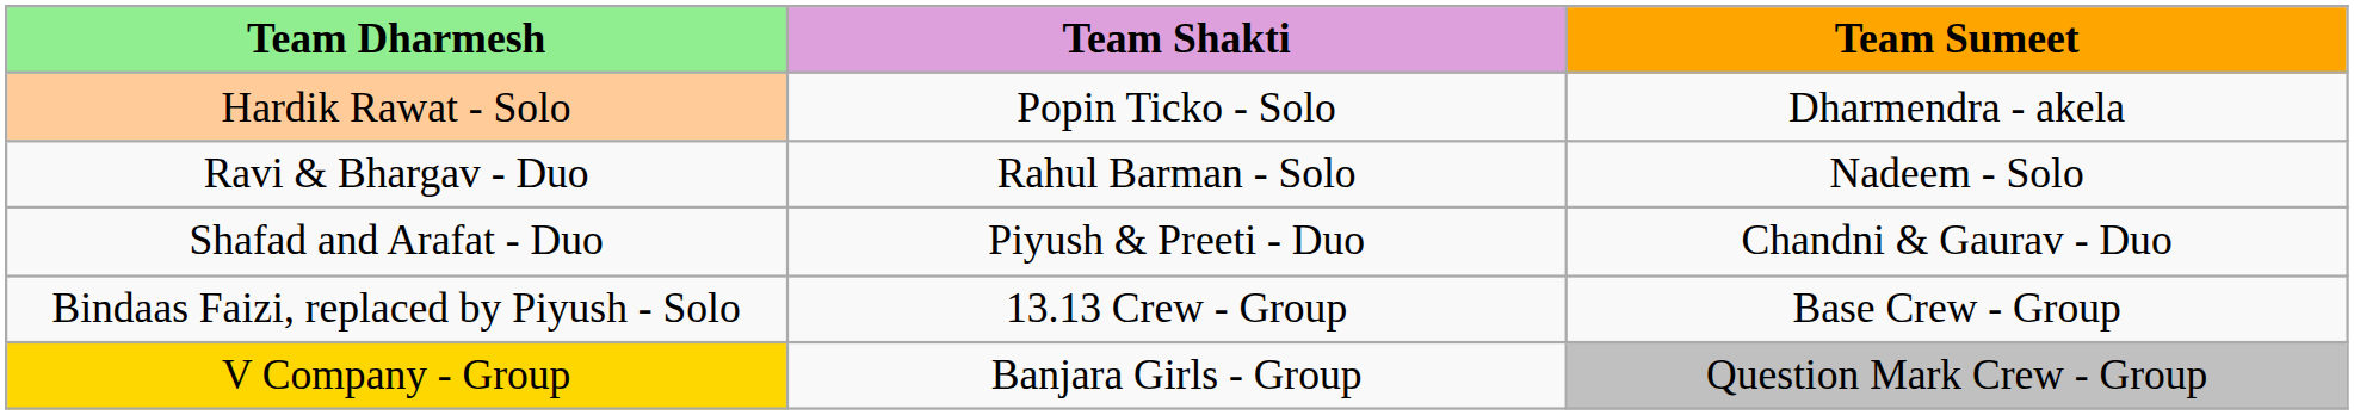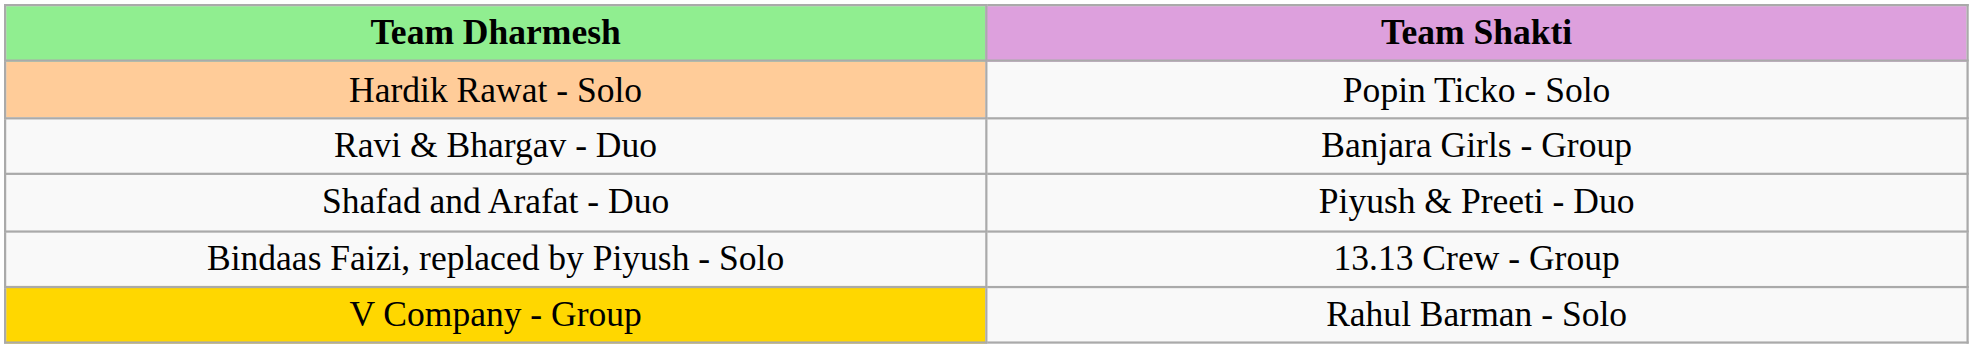- column: Team Sumeet | Dharmendra - akela | Nadeem - Solo | Chandni & Gaurav - Duo | Base Crew - Group | Question Mark Crew - Group
Ravi & Bhargav - Duo | Team Shakti: Rahul Barman - Solo -> Banjara Girls - Group
V Company - Group | Team Shakti: Banjara Girls - Group -> Rahul Barman - Solo
